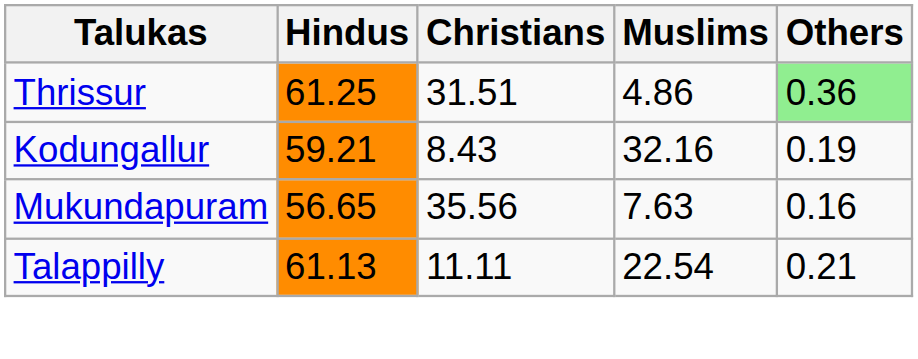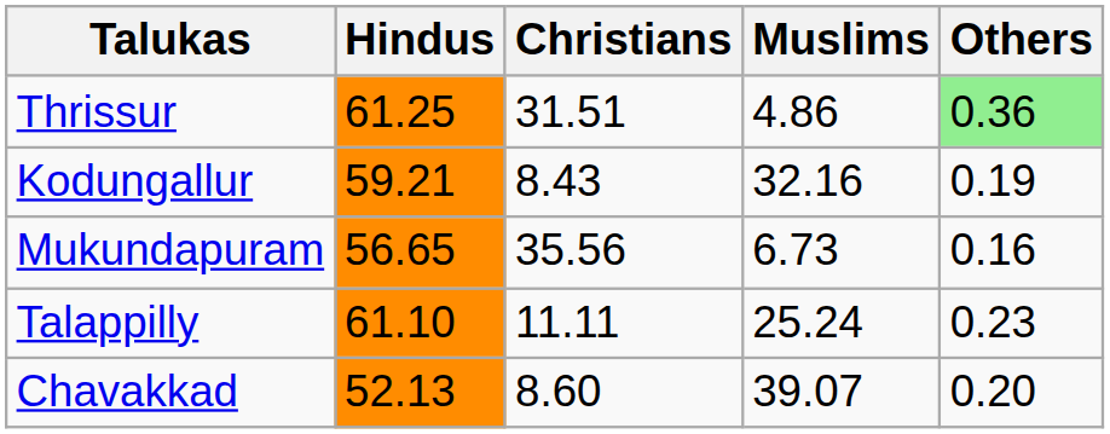Mukundapuram | Muslims: 7.63 -> 6.73
Talappilly | Hindus: 61.13 -> 61.10
Talappilly | Muslims: 22.54 -> 25.24
Talappilly | Others: 0.21 -> 0.23
+ row: Chavakkad | 52.13 | 8.60 | 39.07 | 0.20
